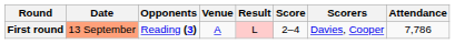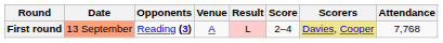First round | Scorers: no background -> khaki background
First round | Attendance: 7,786 -> 7,768
